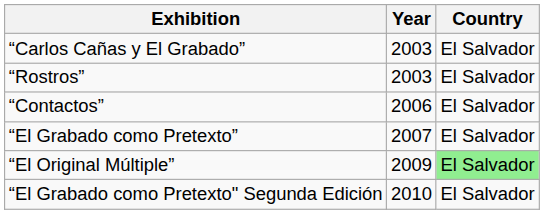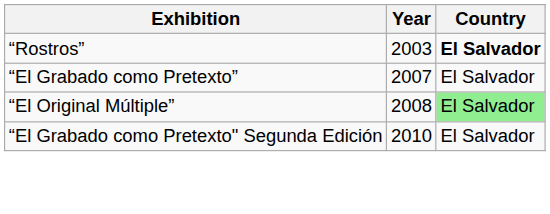- row: “Carlos Cañas y El Grabado” | 2003 | El Salvador
“Rostros” | Country: normal -> bold
- row: “Contactos” | 2006 | El Salvador
“El Original Múltiple” | Year: 2009 -> 2008
